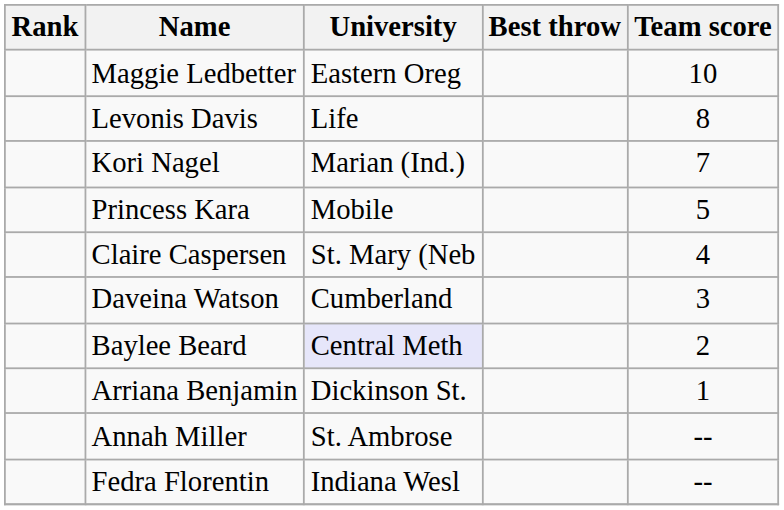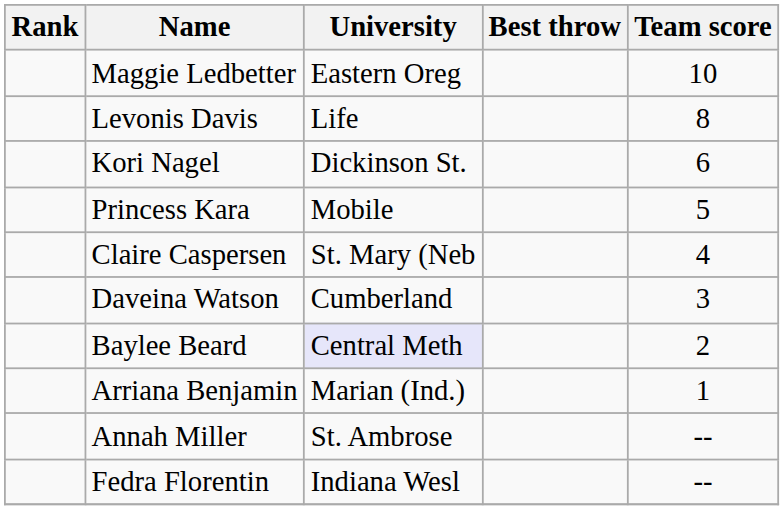Kori Nagel | University: Marian (Ind.) -> Dickinson St.
Kori Nagel | Team score: 7 -> 6
Arriana Benjamin | University: Dickinson St. -> Marian (Ind.)
